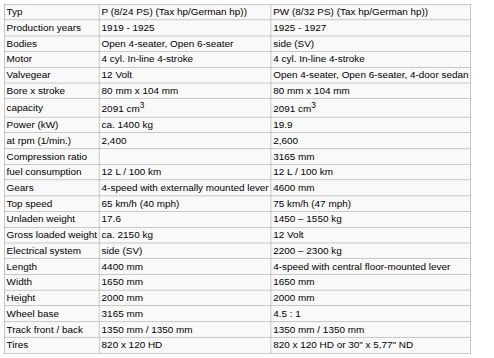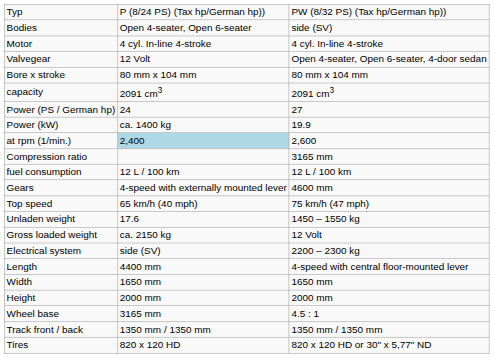- row: Production years | 1919 - 1925 | 1925 - 1927
+ row: Power (PS / German hp) | 24 | 27
at rpm (1/min.) | column 2: no background -> lightblue background
